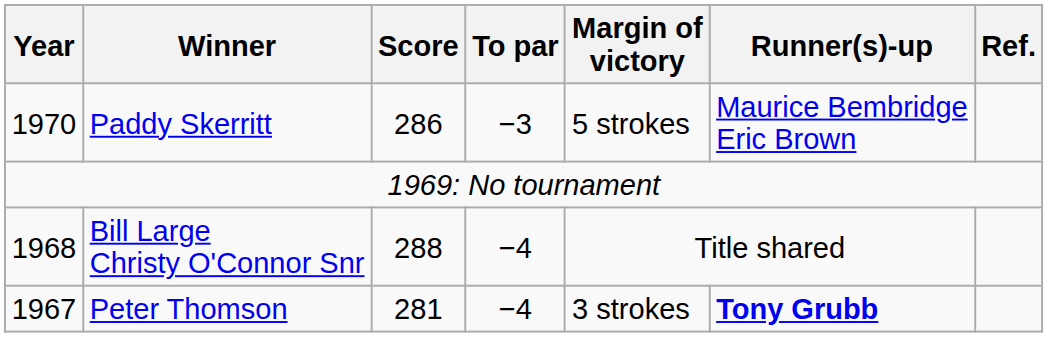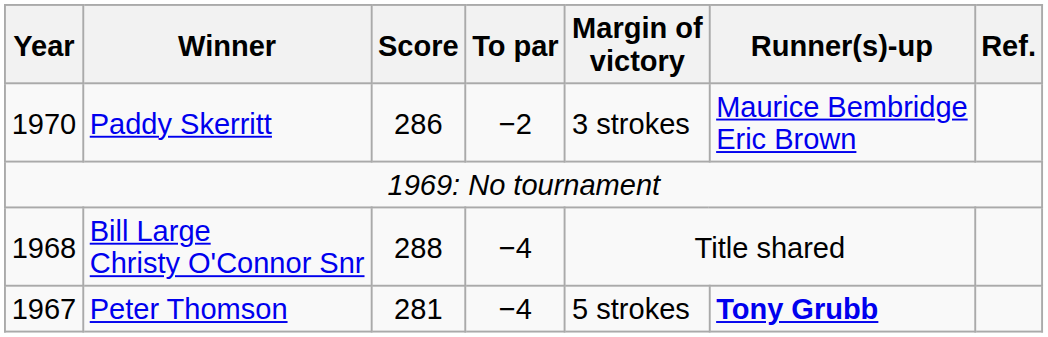Paddy Skerritt | To par: −3 -> −2
Paddy Skerritt | Margin of victory: 5 strokes -> 3 strokes
Peter Thomson | Margin of victory: 3 strokes -> 5 strokes
